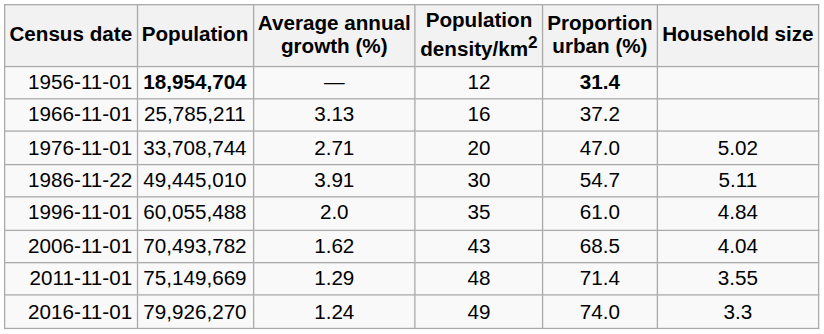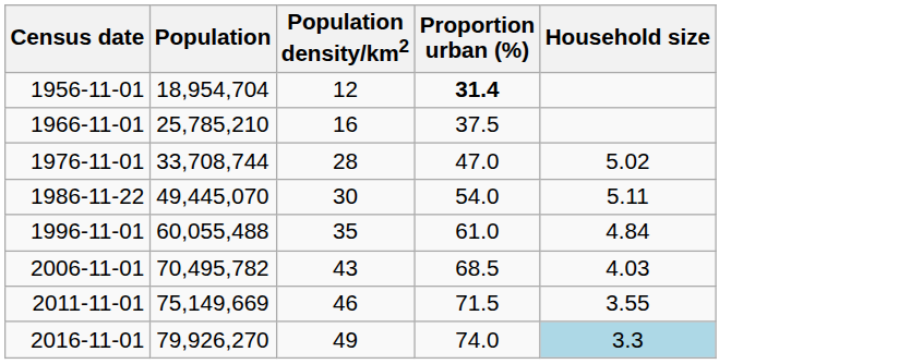- column: Average annual growth (%) | — | 3.13 | 2.71 | 3.91 | 2.0 | 1.62 | 1.29 | 1.24
1956-11-01 | Population: bold -> normal
1966-11-01 | Population: 25,785,211 -> 25,785,210
1966-11-01 | Proportion urban (%): 37.2 -> 37.5
1976-11-01 | Population density/km2: 20 -> 28
1986-11-22 | Population: 49,445,010 -> 49,445,070
1986-11-22 | Proportion urban (%): 54.7 -> 54.0
2006-11-01 | Population: 70,493,782 -> 70,495,782
2006-11-01 | Household size: 4.04 -> 4.03
2011-11-01 | Population density/km2: 48 -> 46
2011-11-01 | Proportion urban (%): 71.4 -> 71.5
2016-11-01 | Household size: no background -> lightblue background
